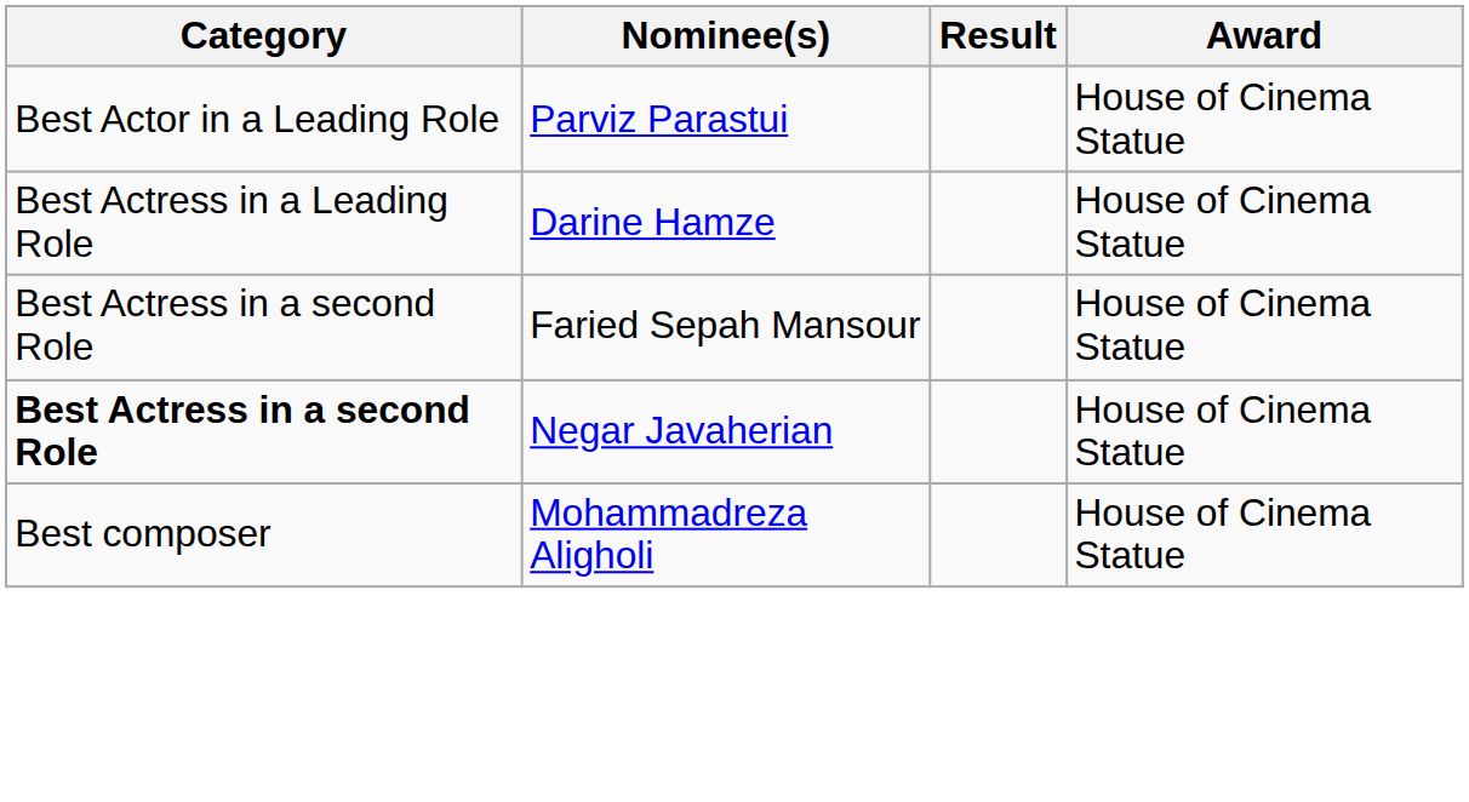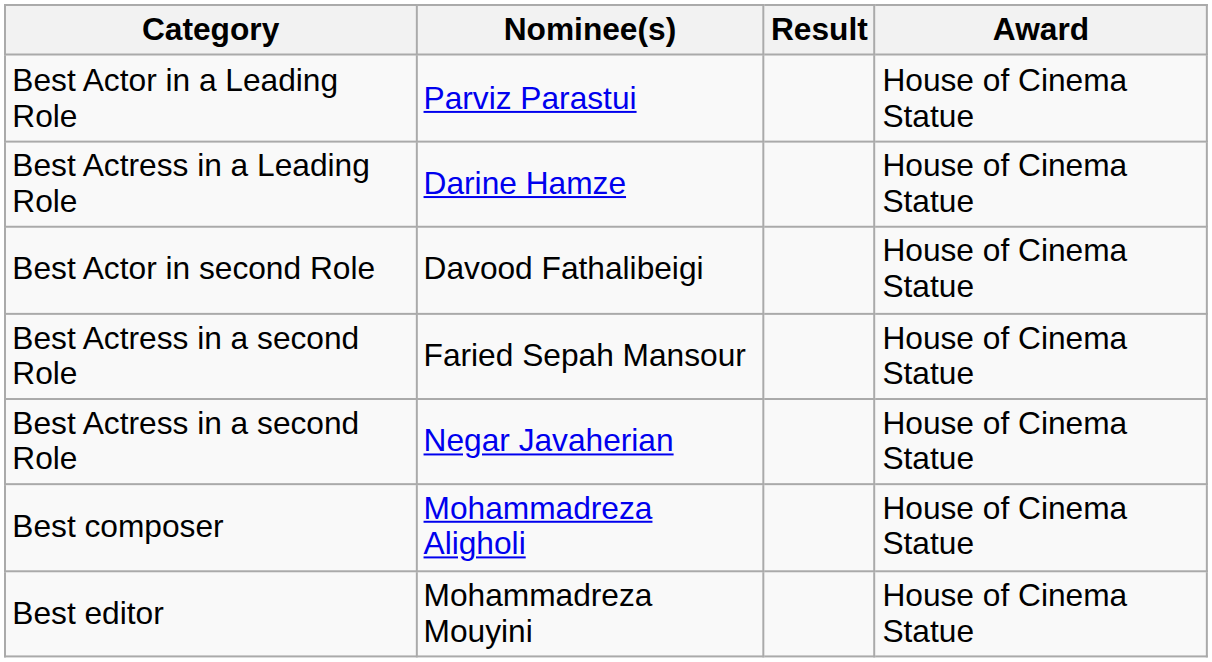+ row: Best Actor in second Role | Davood Fathalibeigi | House of Cinema Statue
Negar Javaherian | Category: bold -> normal
+ row: Best editor | Mohammadreza Mouyini | House of Cinema Statue
